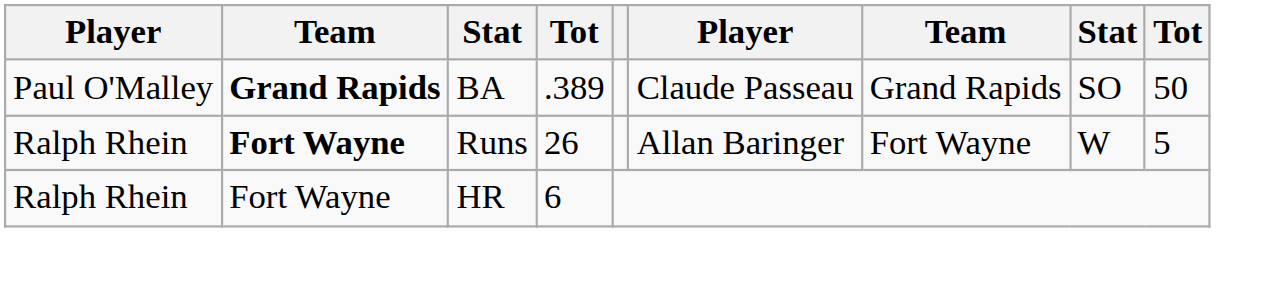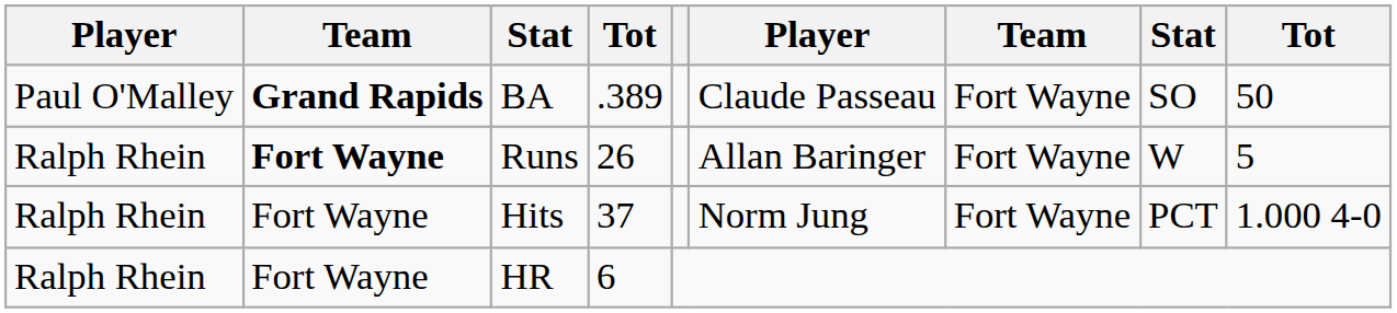BA | column 7: Grand Rapids -> Fort Wayne
+ row: Ralph Rhein | Fort Wayne | Hits | 37 | Norm Jung | Fort Wayne | PCT | 1.000 4-0
